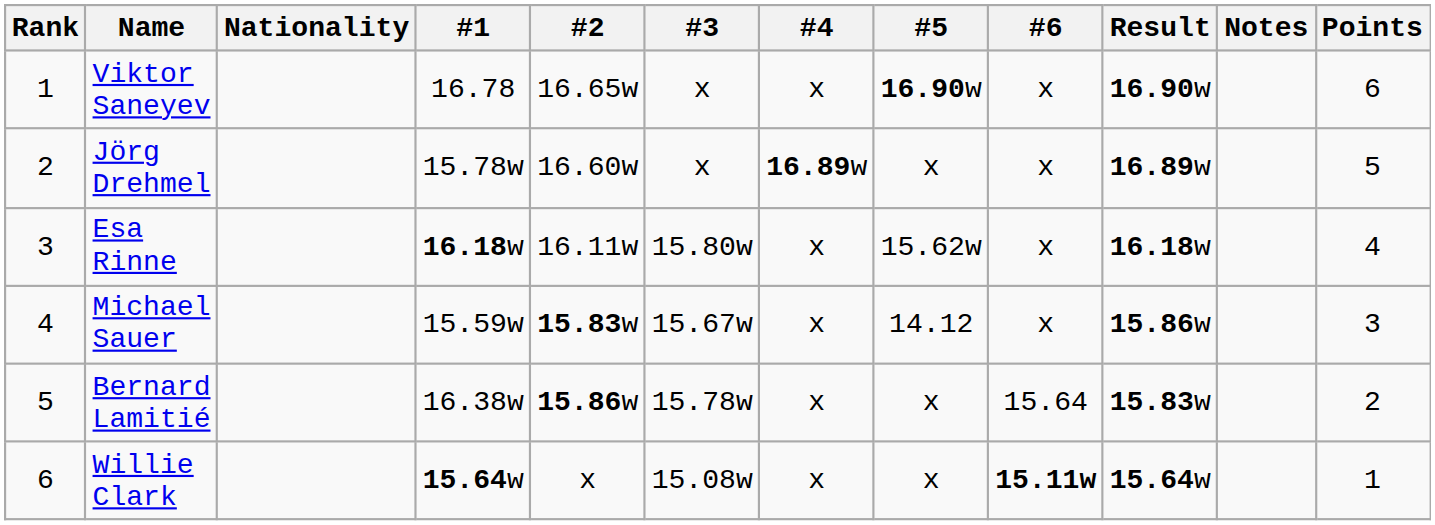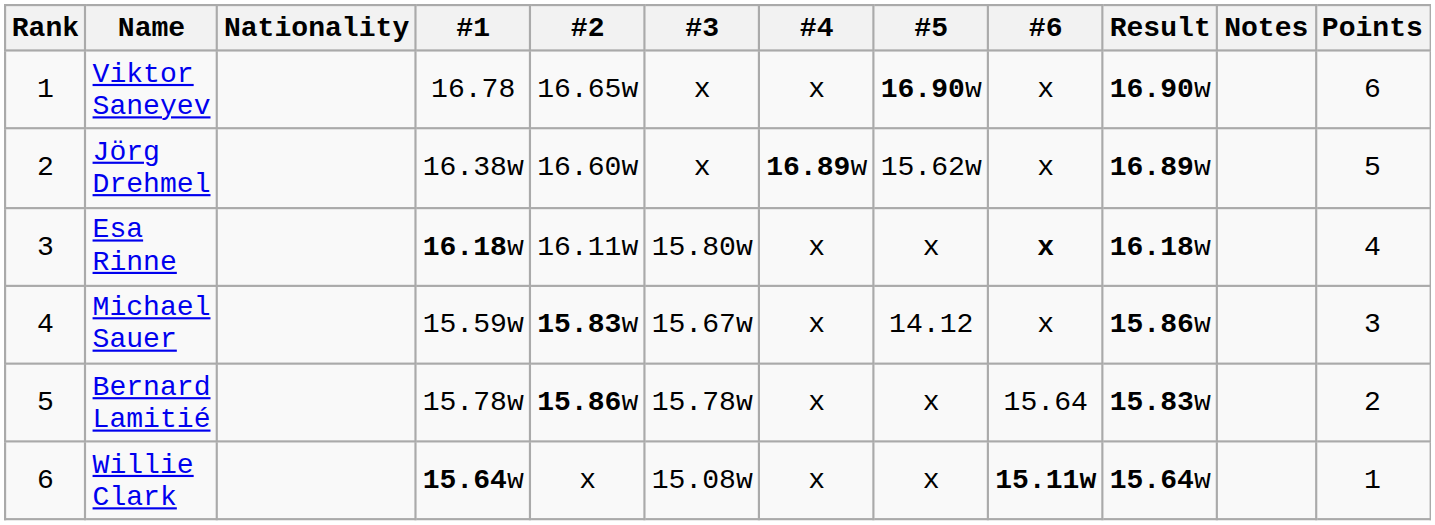Jörg Drehmel | #1: 15.78w -> 16.38w
Jörg Drehmel | #5: x -> 15.62w
Esa Rinne | #5: 15.62w -> x
Esa Rinne | #6: normal -> bold
Bernard Lamitié | #1: 16.38w -> 15.78w
